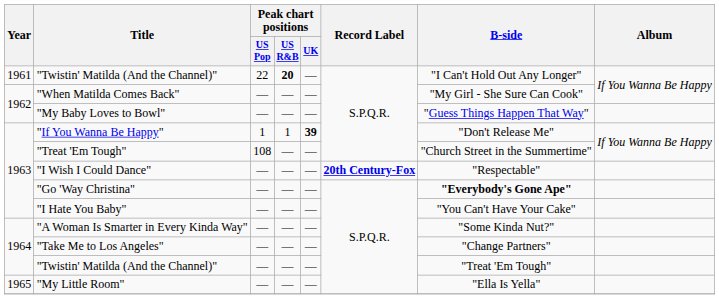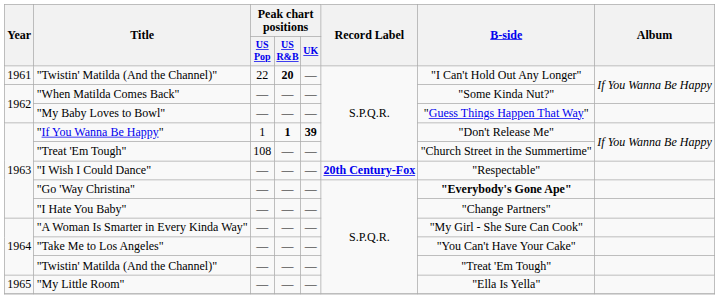"When Matilda Comes Back" | B-side: "My Girl - She Sure Can Cook" -> "Some Kinda Nut?"
"If You Wanna Be Happy" | Peak chart positions / US R&B: normal -> bold
"I Hate You Baby" | B-side: "You Can't Have Your Cake" -> "Change Partners"
"A Woman Is Smarter in Every Kinda Way" | B-side: "Some Kinda Nut?" -> "My Girl - She Sure Can Cook"
"Take Me to Los Angeles" | B-side: "Change Partners" -> "You Can't Have Your Cake"
